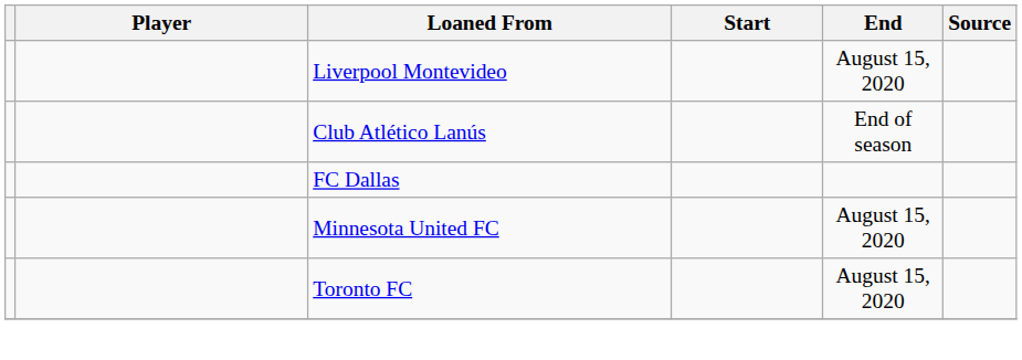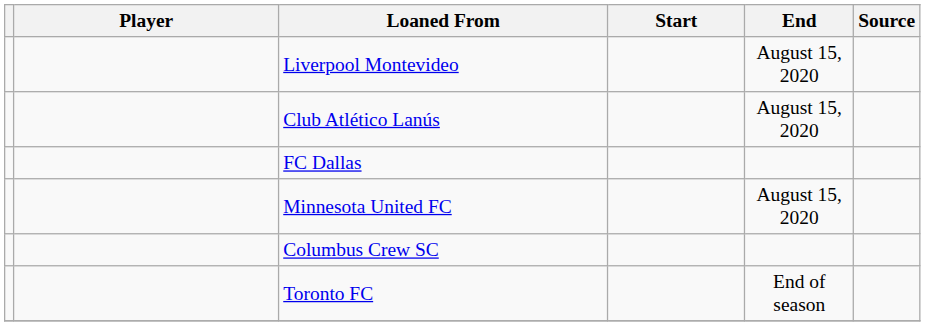Club Atlético Lanús | End: End of season -> August 15, 2020
+ row: Columbus Crew SC
Toronto FC | End: August 15, 2020 -> End of season
